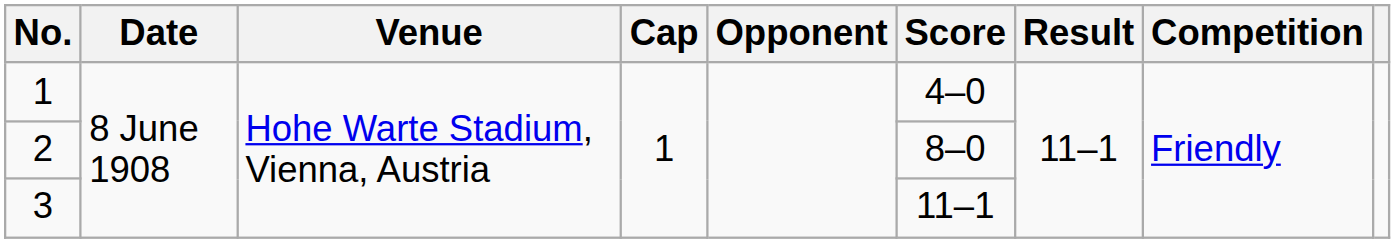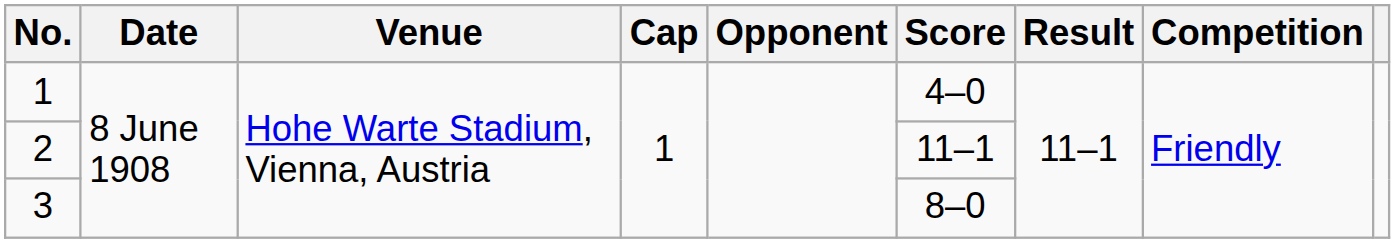2 | Score: 8–0 -> 11–1
3 | Score: 11–1 -> 8–0
